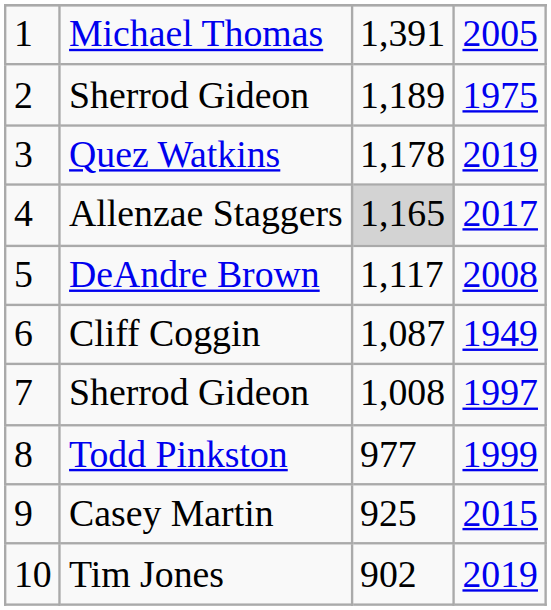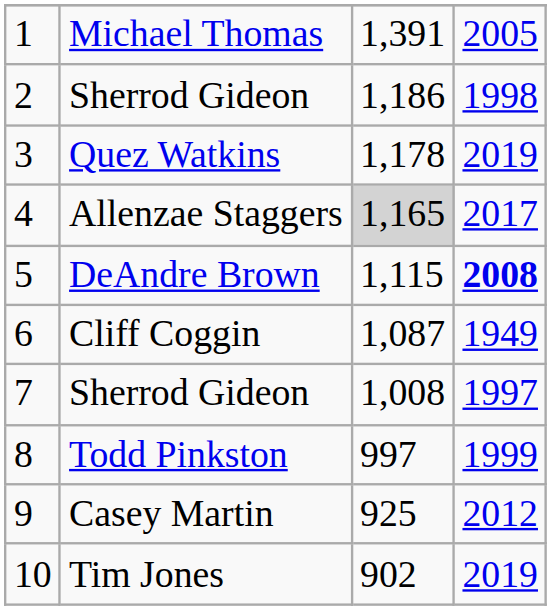2 / Sherrod Gideon | column 3: 1,189 -> 1,186
2 / Sherrod Gideon | column 4: 1975 -> 1998
DeAndre Brown | column 3: 1,117 -> 1,115
DeAndre Brown | column 4: normal -> bold
Todd Pinkston | column 3: 977 -> 997
Casey Martin | column 4: 2015 -> 2012
